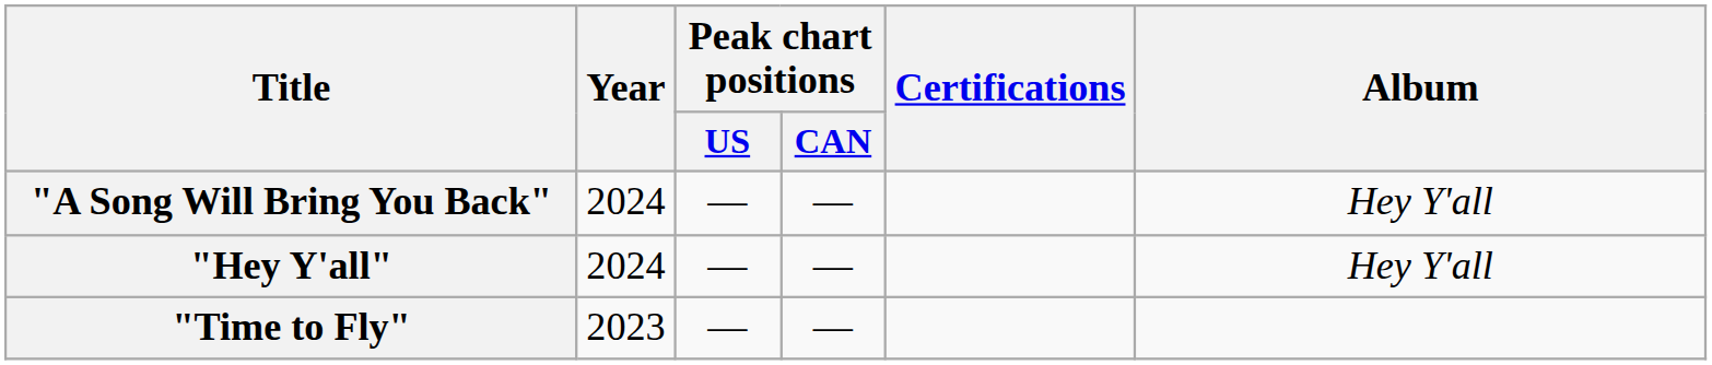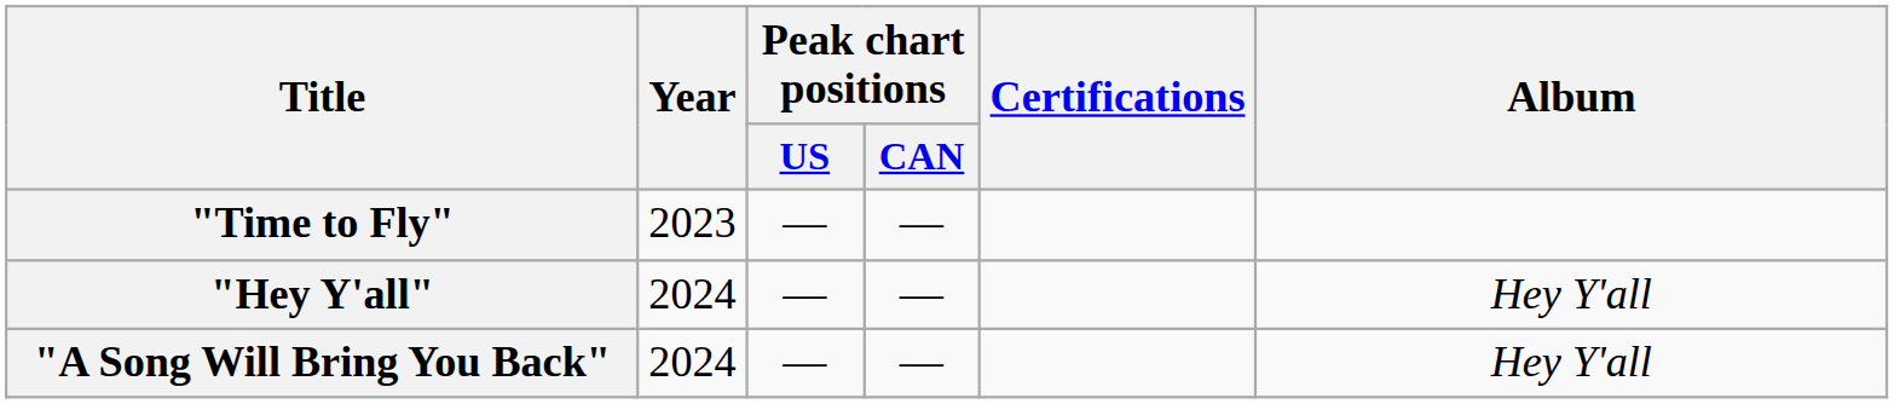rows swapped: "Time to Fly" <-> "A Song Will Bring You Back"
